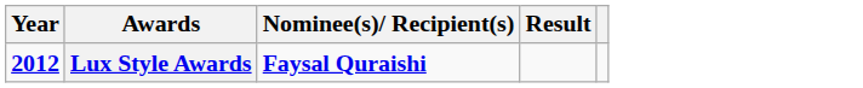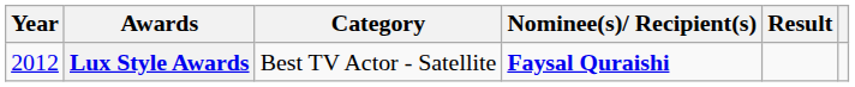+ column: Category | Best TV Actor - Satellite
Lux Style Awards | Year: bold -> normal
